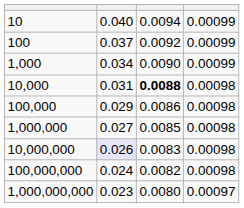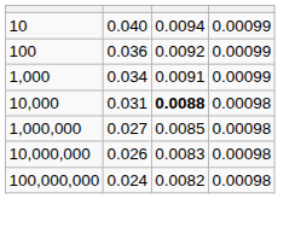100 | column 2: 0.037 -> 0.036
1,000 | column 3: 0.0090 -> 0.0091
- row: 100,000 | 0.029 | 0.0086 | 0.00098
10,000,000 | column 2: lavender background -> no background
- row: 1,000,000,000 | 0.023 | 0.0080 | 0.00097
